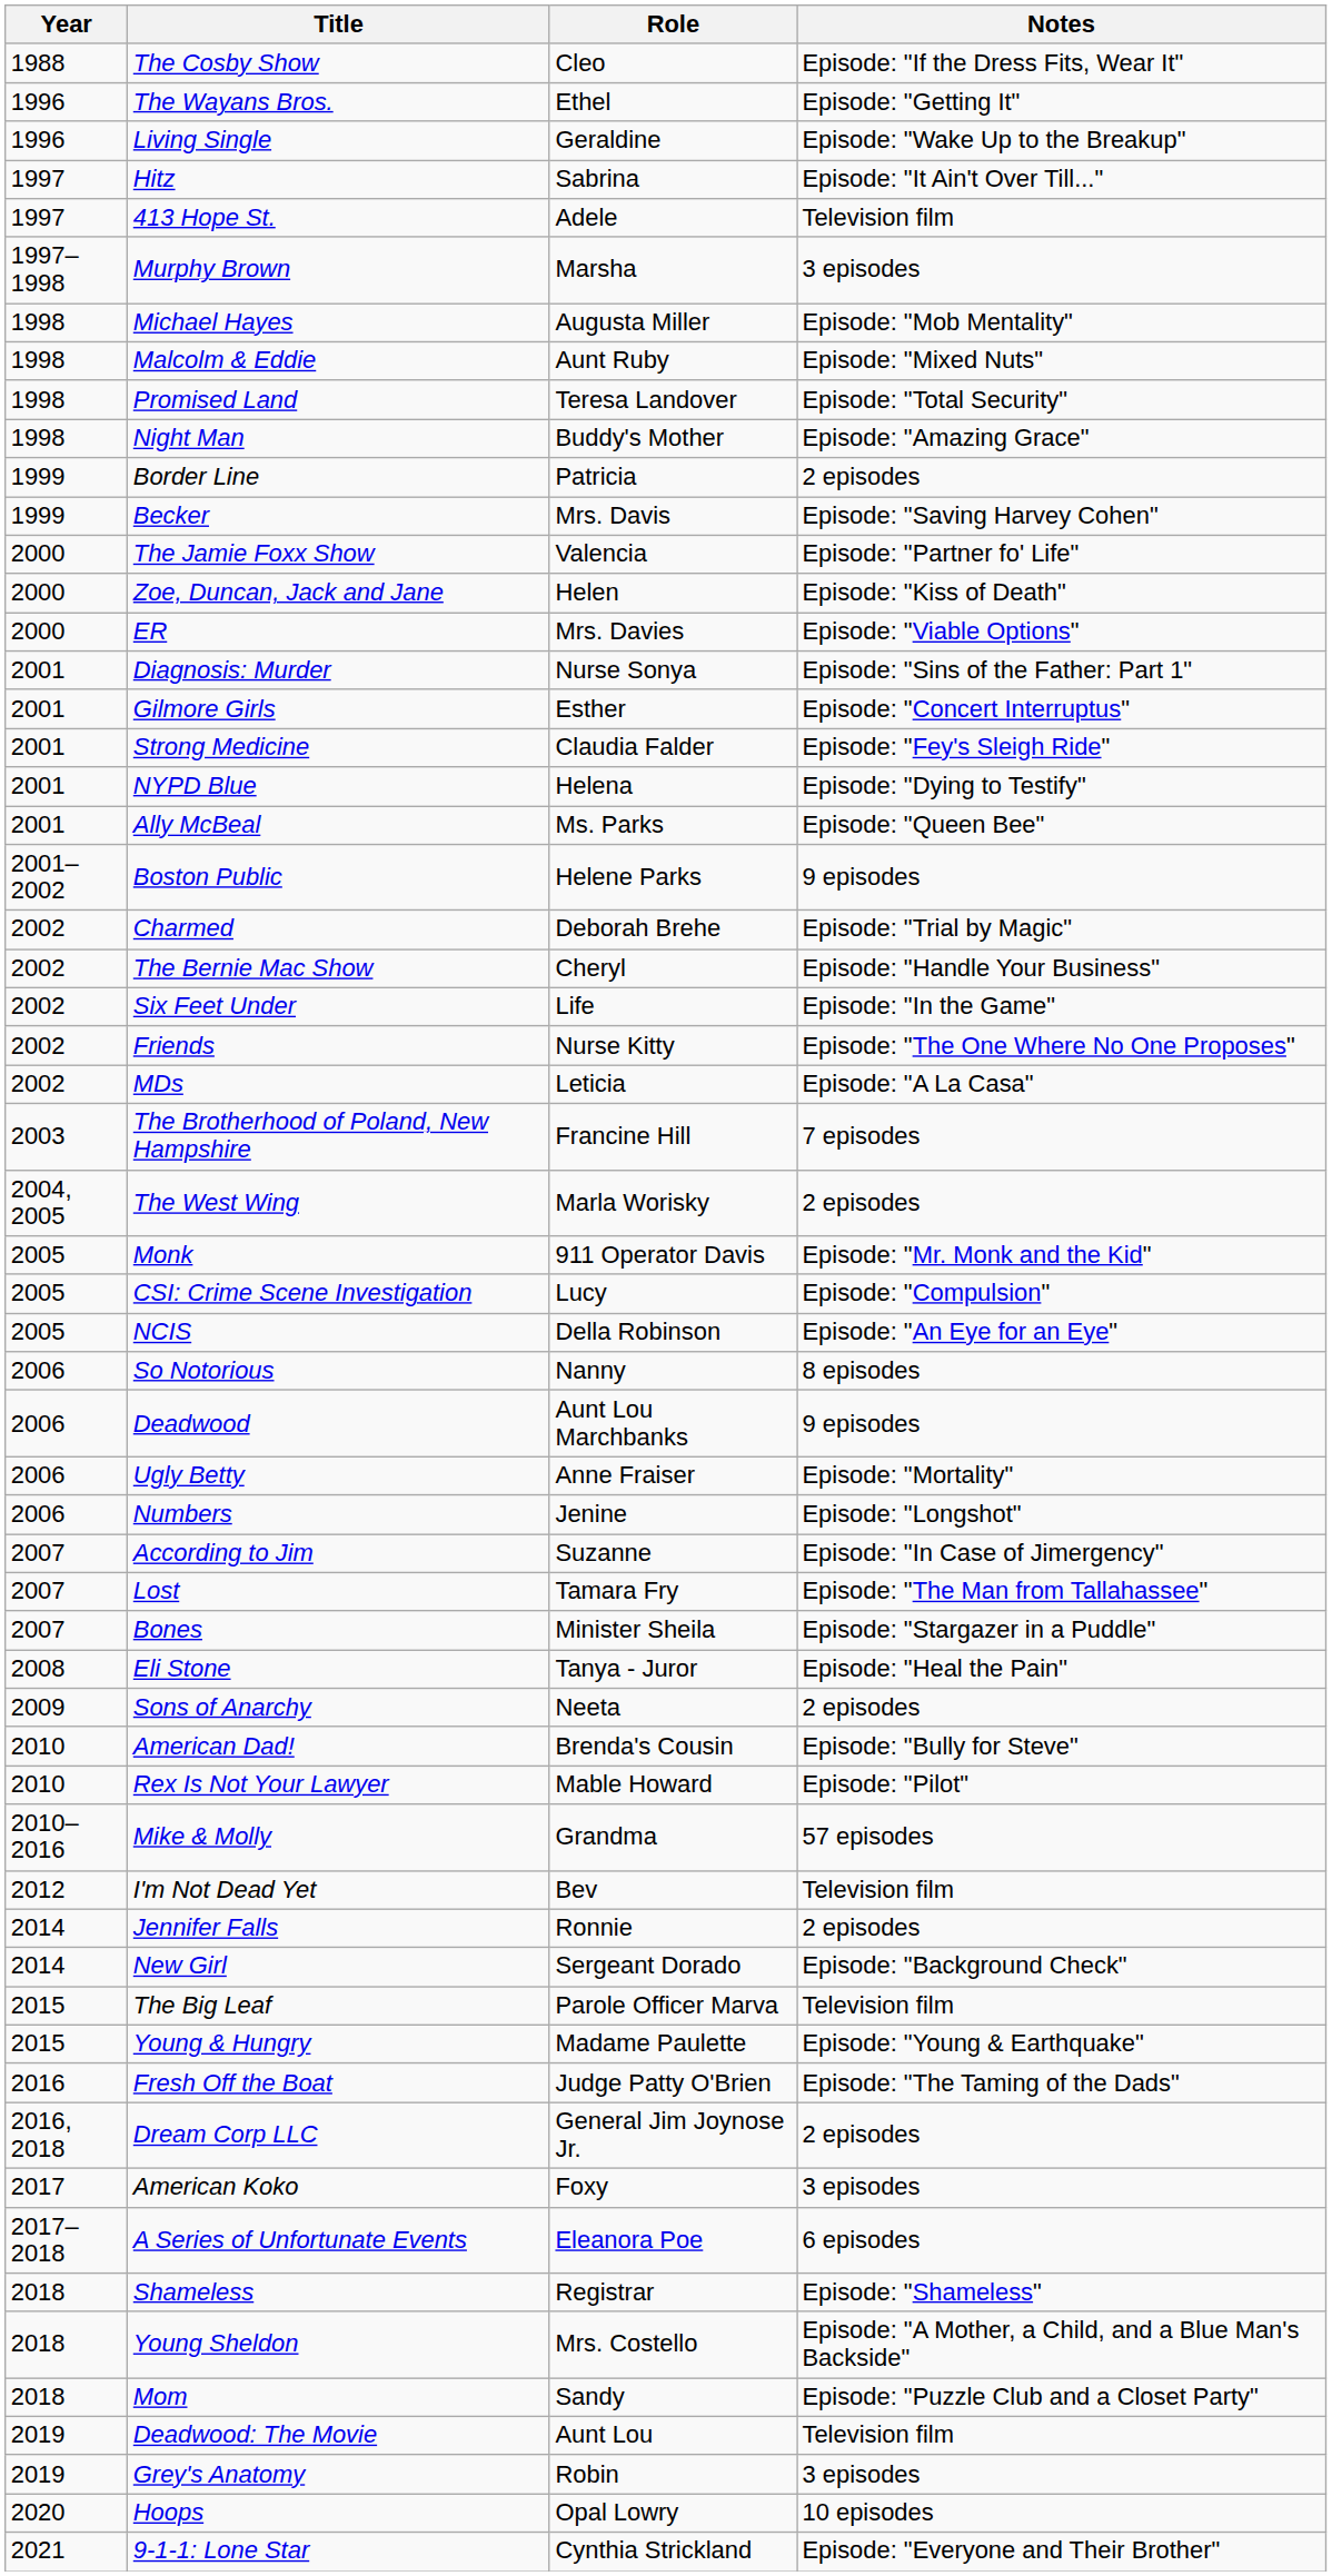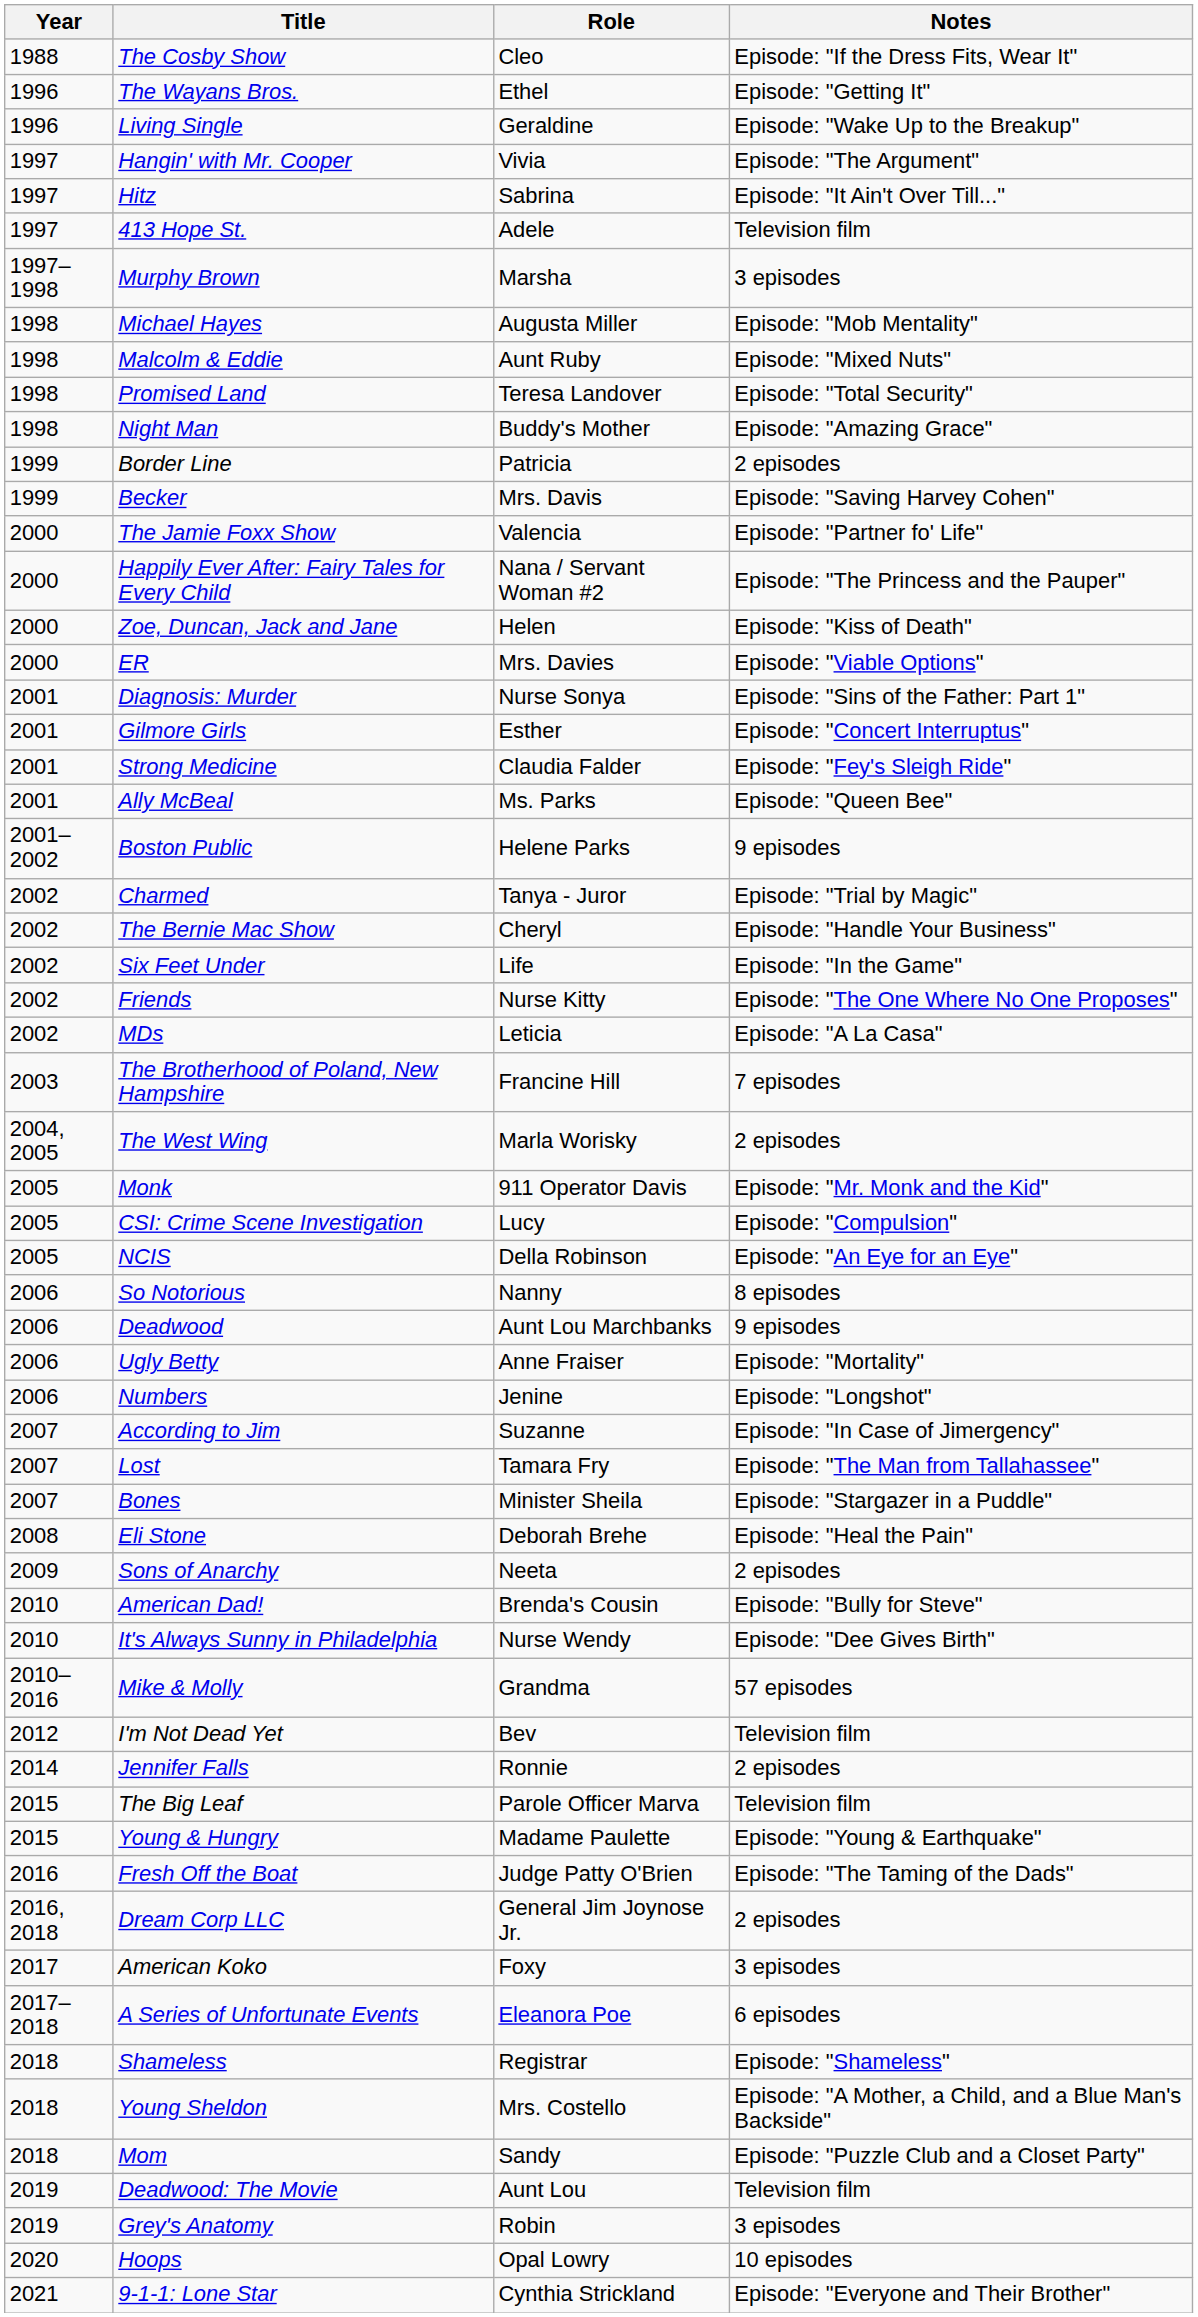+ row: 1997 | Hangin' with Mr. Cooper | Vivia | Episode: "The Argument"
+ row: 2000 | Happily Ever After: Fairy Tales for Every Child | Nana / Servant Woman #2 | Episode: "The Princess and the Pauper"
- row: 2001 | NYPD Blue | Helena | Episode: "Dying to Testify"
Charmed | Role: Deborah Brehe -> Tanya - Juror
Eli Stone | Role: Tanya - Juror -> Deborah Brehe
+ row: 2010 | It's Always Sunny in Philadelphia | Nurse Wendy | Episode: "Dee Gives Birth"
- row: 2010 | Rex Is Not Your Lawyer | Mable Howard | Episode: "Pilot"
- row: 2014 | New Girl | Sergeant Dorado | Episode: "Background Check"
